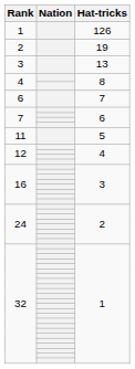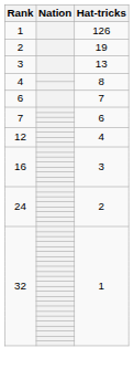- row: 11 | 5
